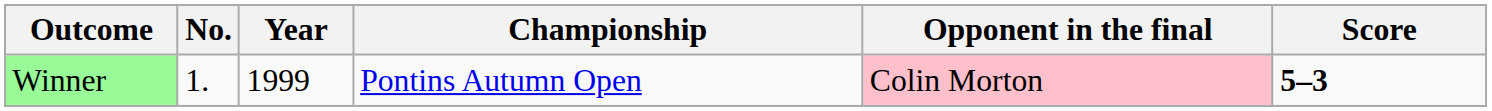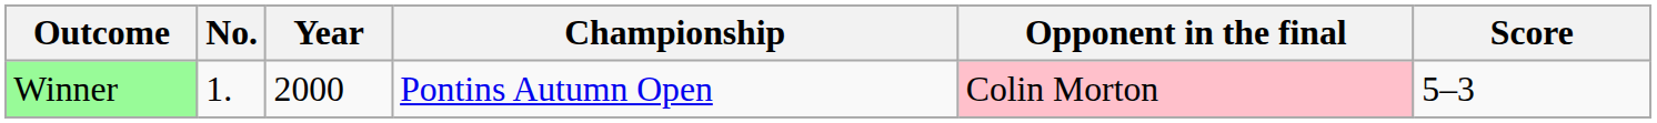Winner | Year: 1999 -> 2000
Winner | Score: bold -> normal
